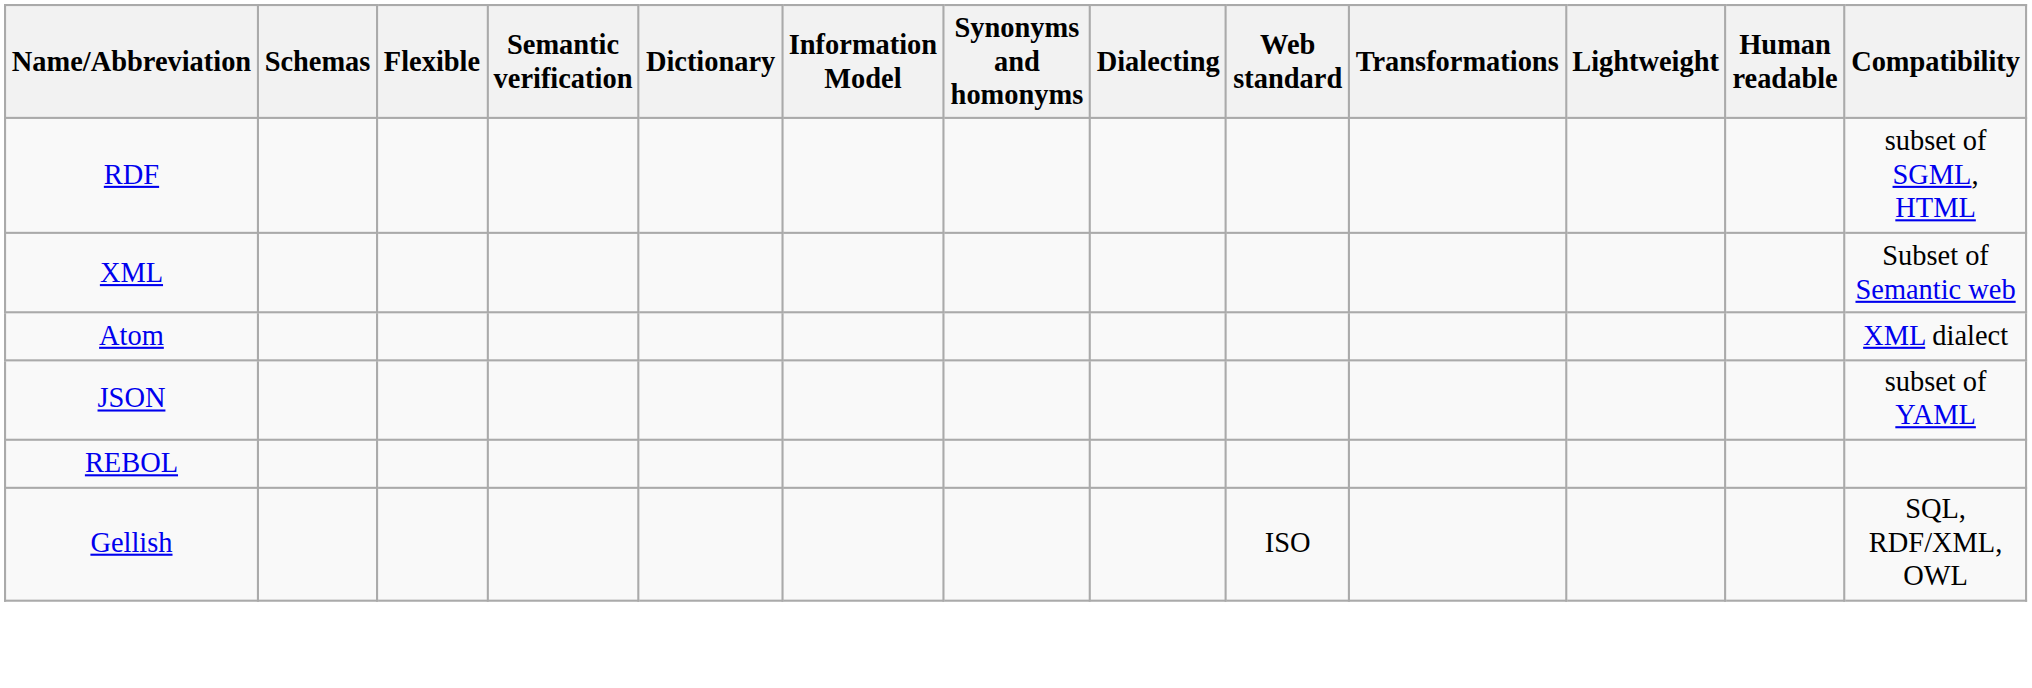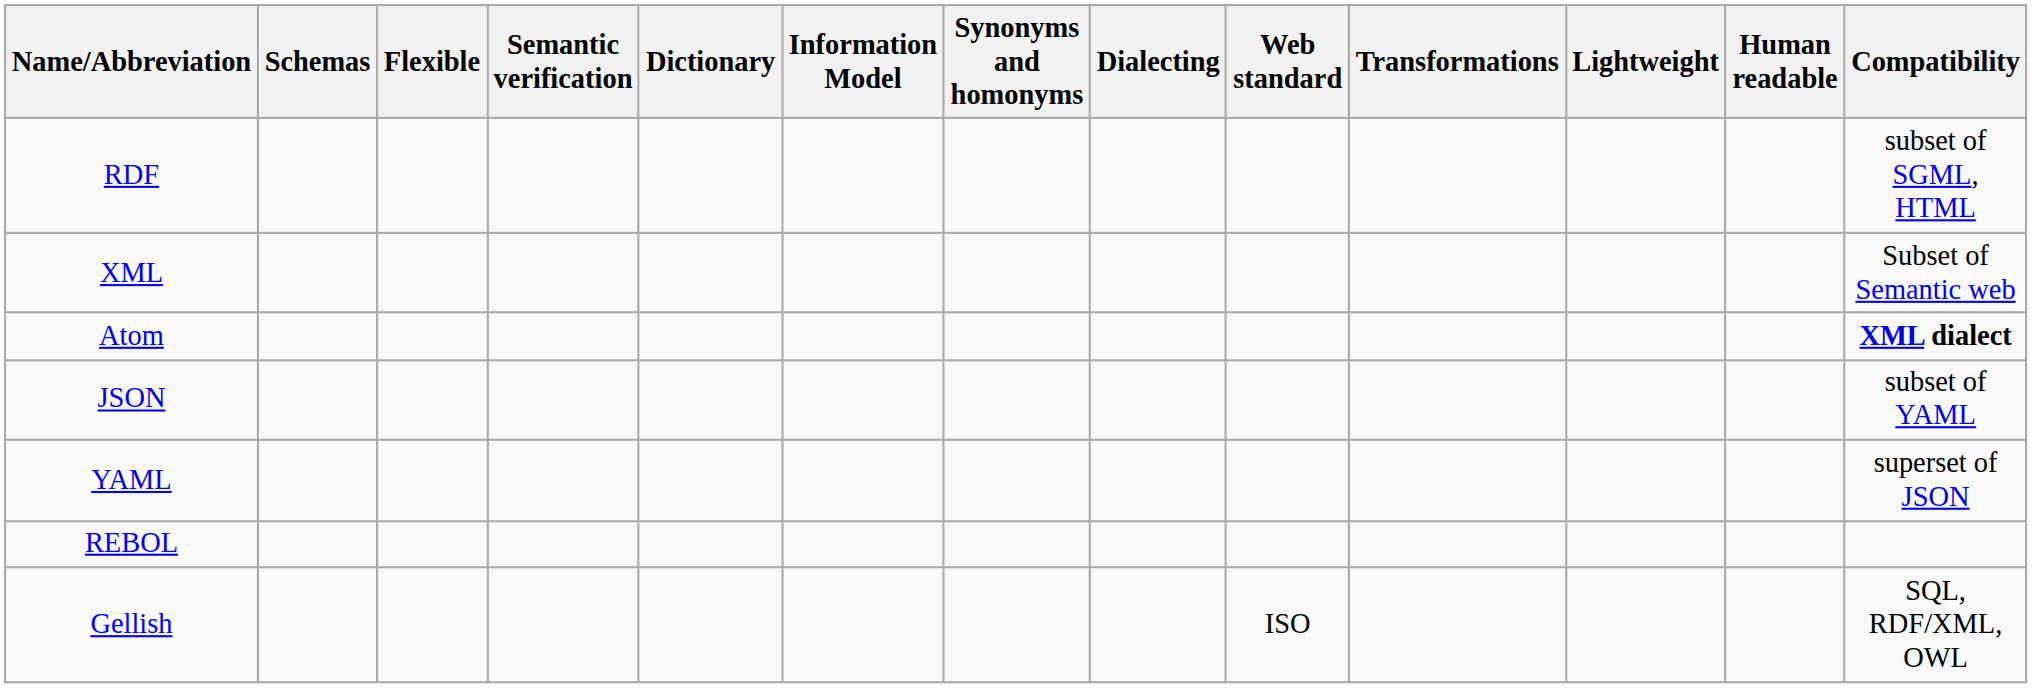Atom | Compatibility: normal -> bold
+ row: YAML | superset of JSON
